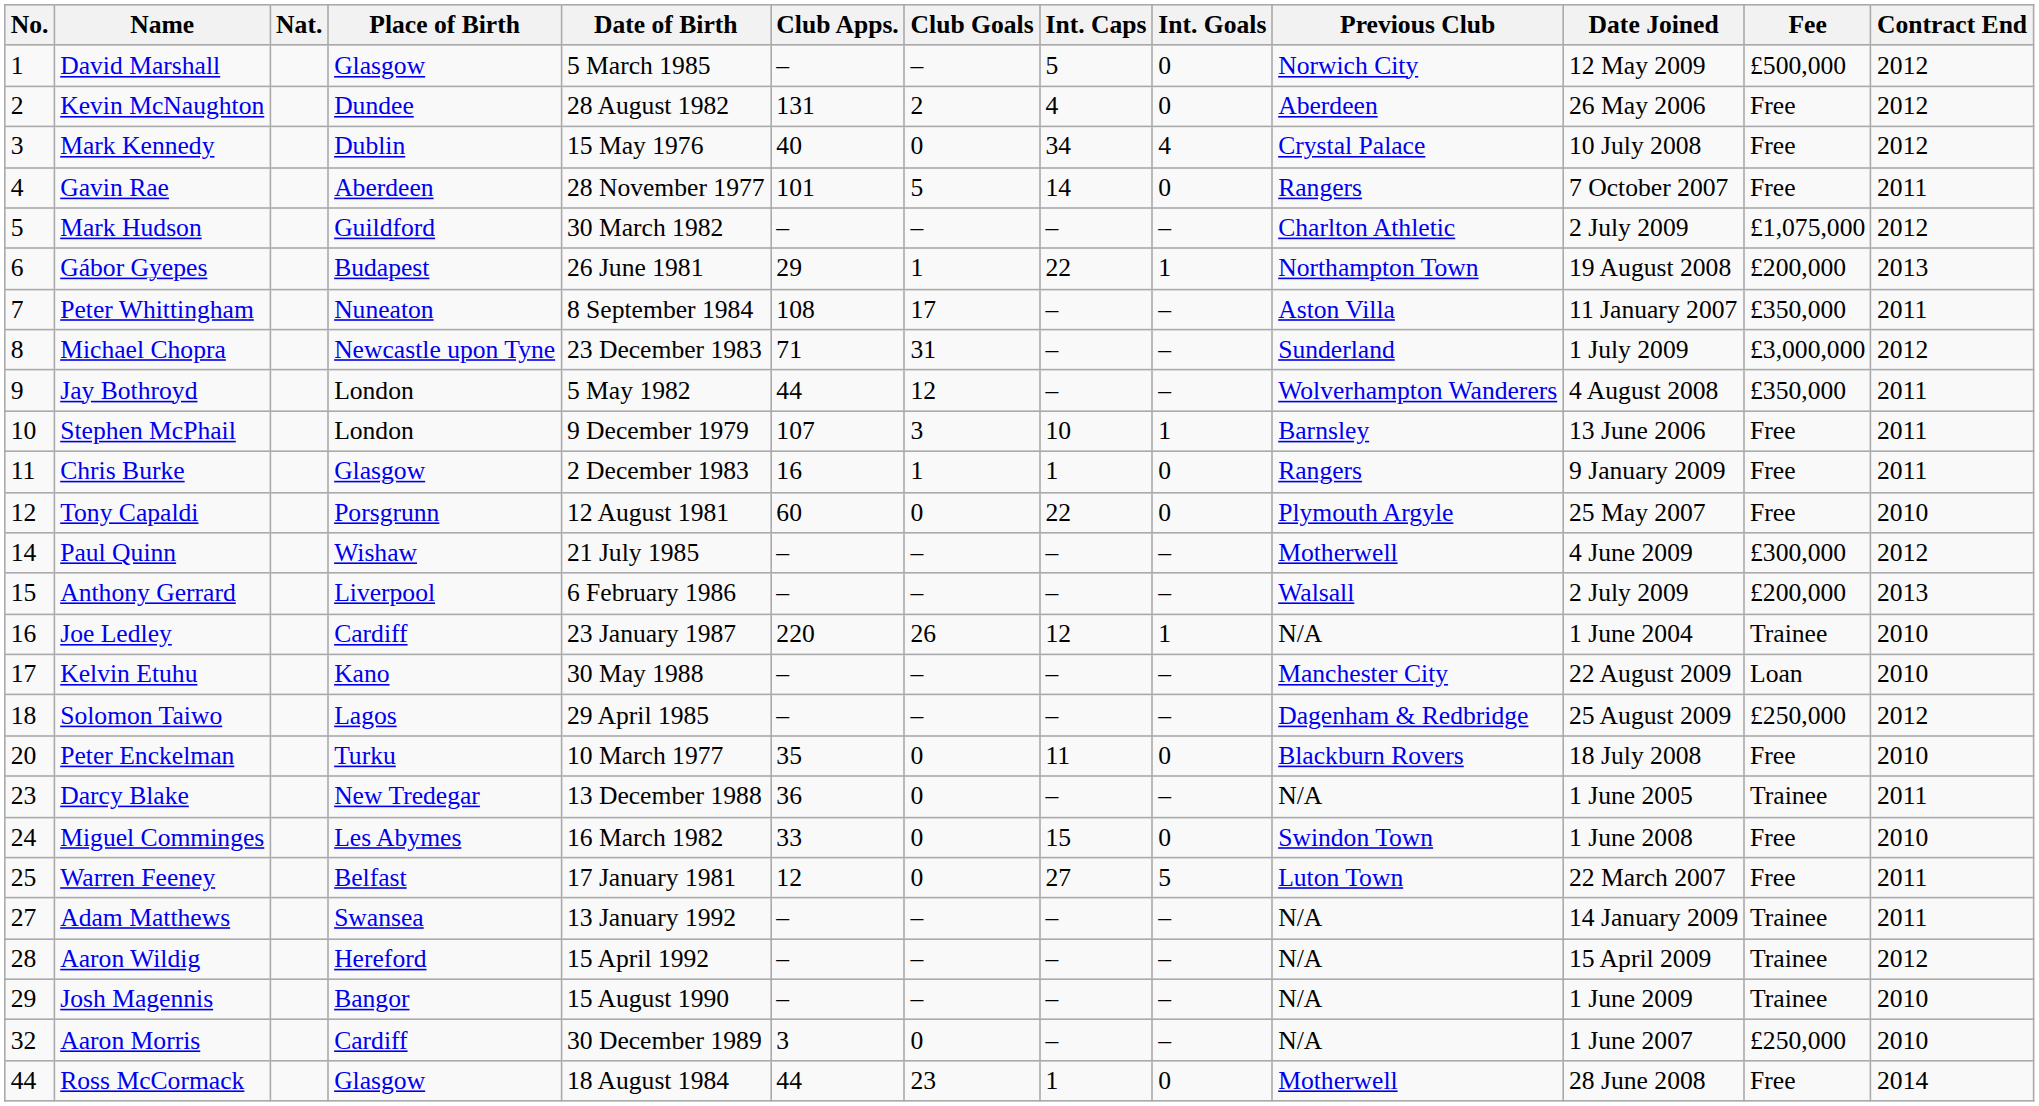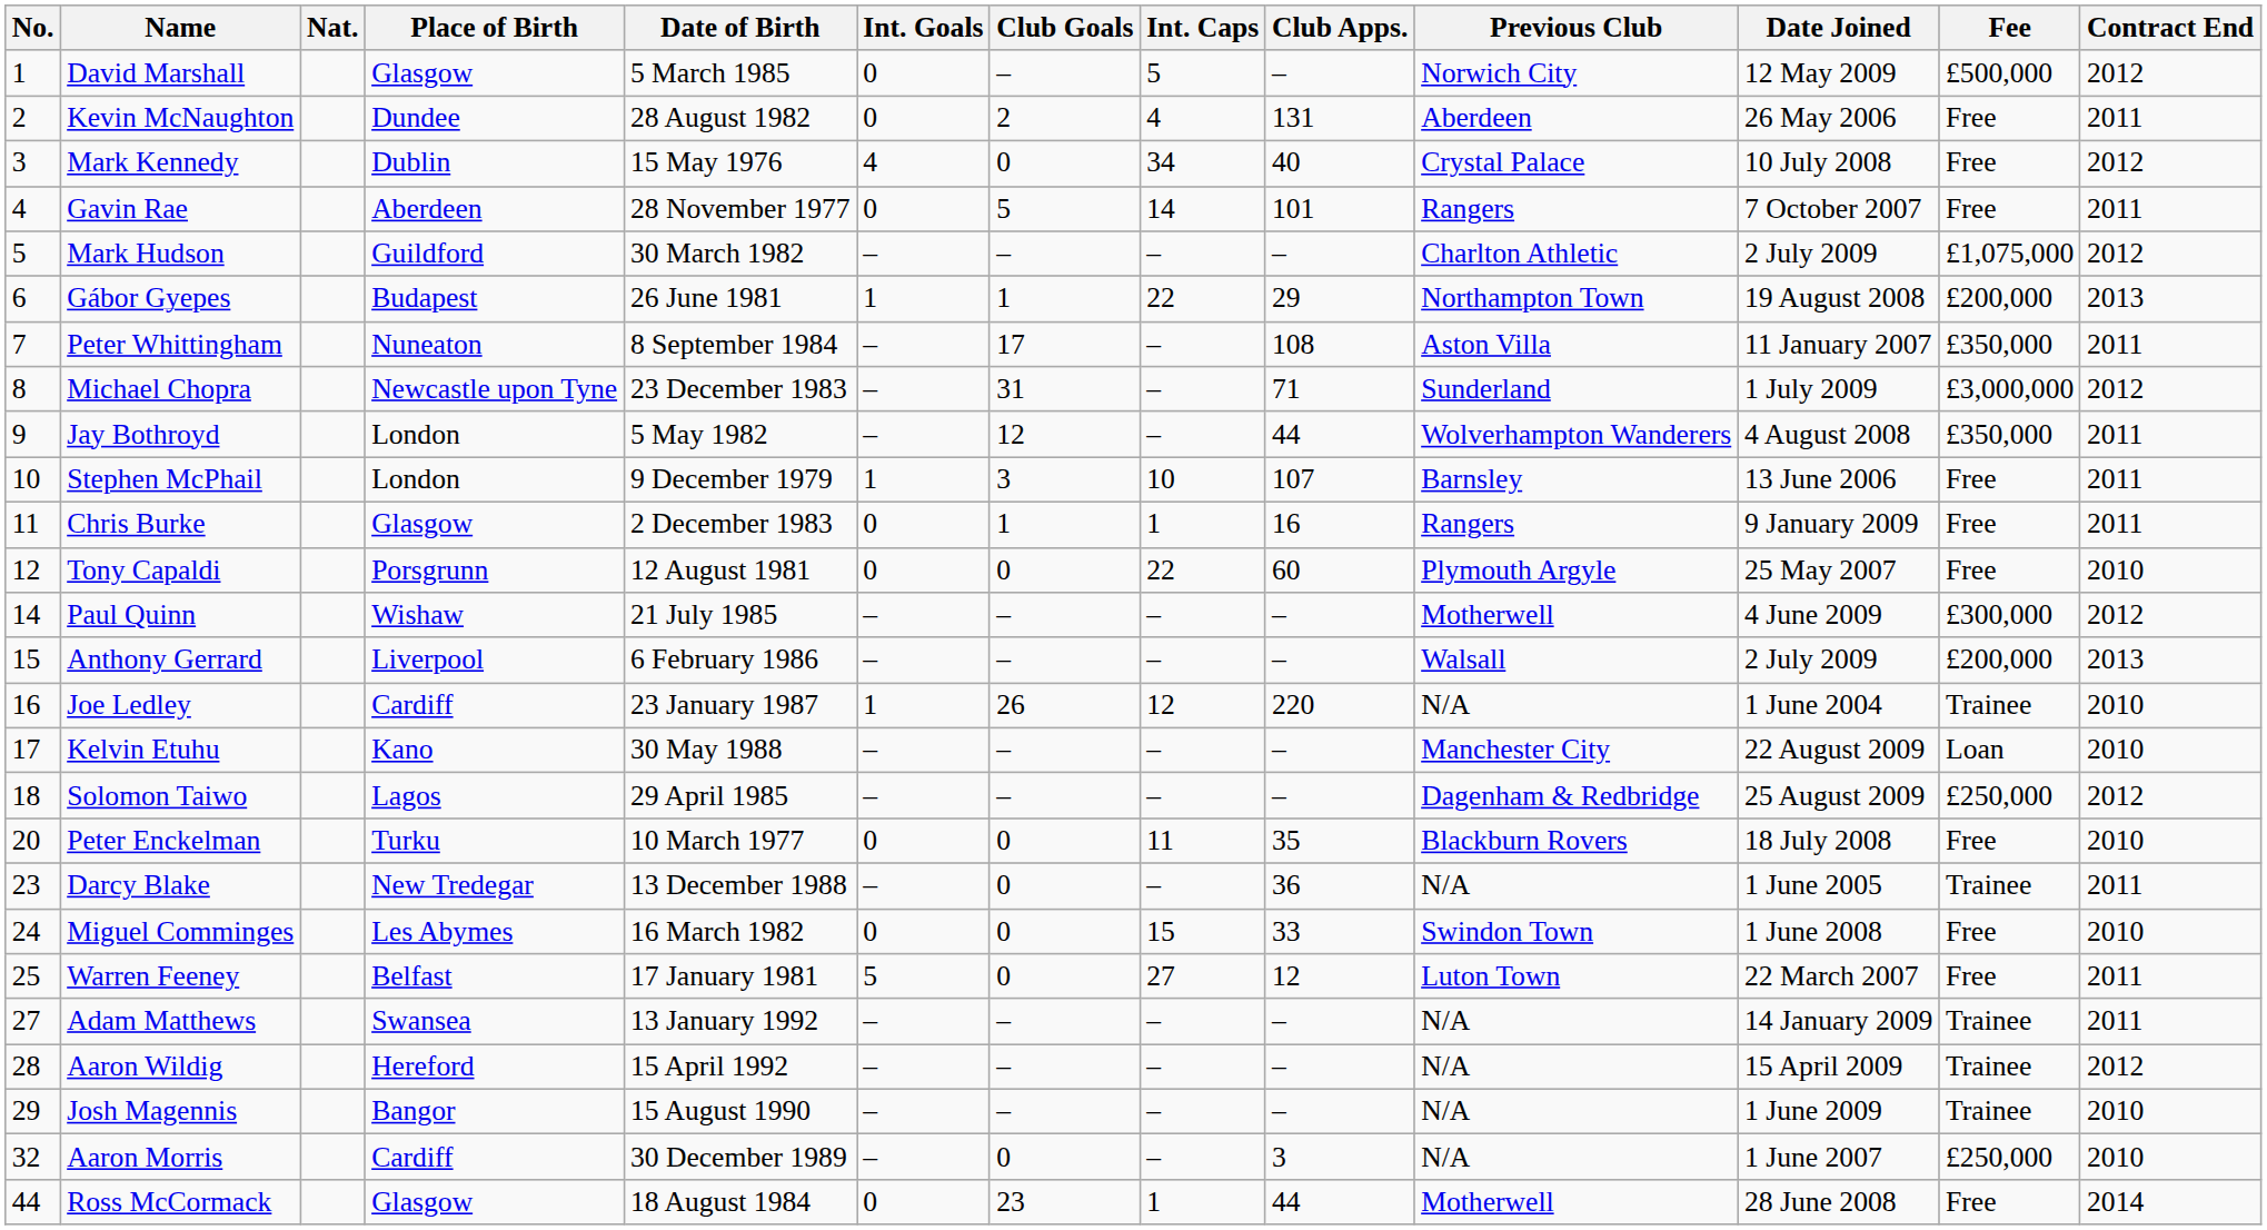columns swapped: Club Apps. <-> Int. Goals
Kevin McNaughton | Contract End: 2012 -> 2011
